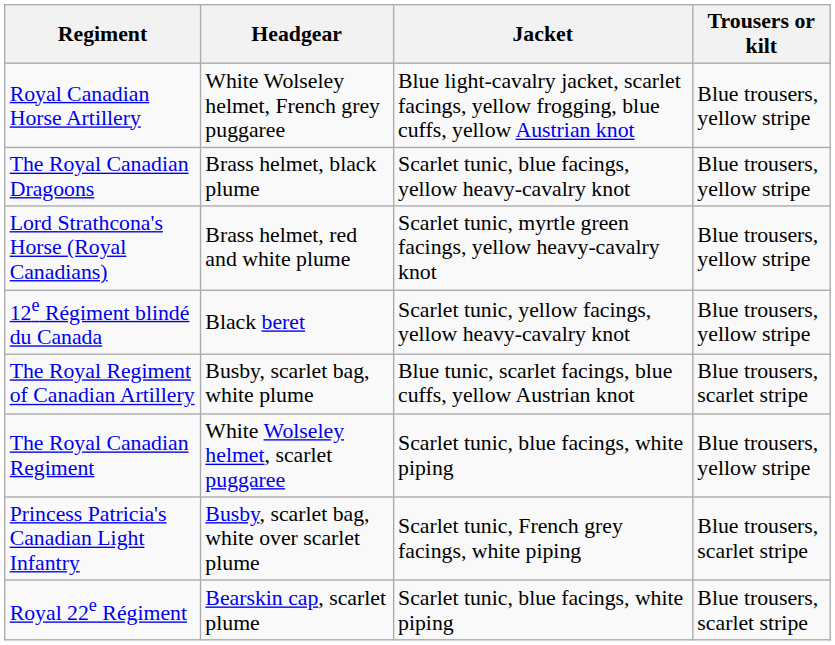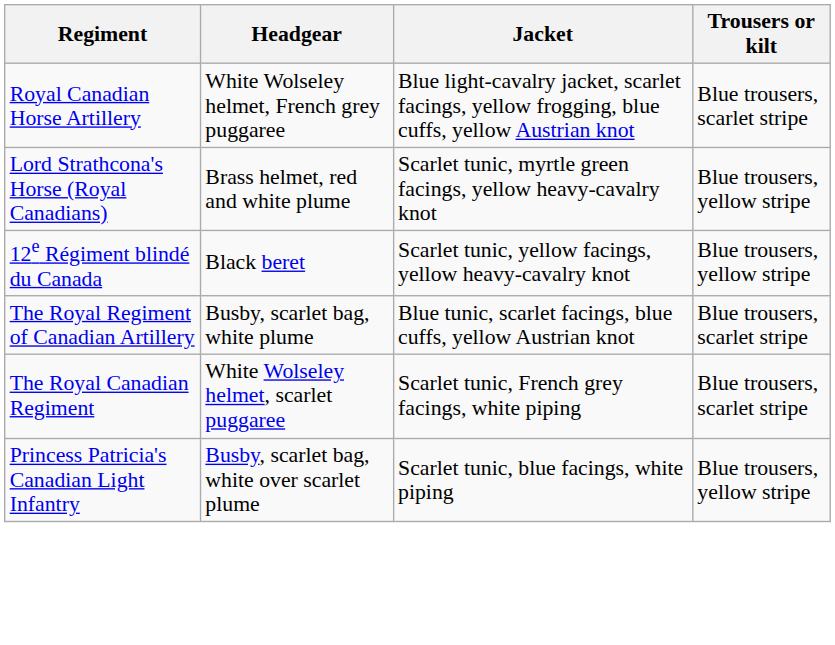Royal Canadian Horse Artillery | Trousers or kilt: Blue trousers, yellow stripe -> Blue trousers, scarlet stripe
- row: The Royal Canadian Dragoons | Brass helmet, black plume | Scarlet tunic, blue facings, yellow heavy-cavalry knot | Blue trousers, yellow stripe
The Royal Canadian Regiment | Jacket: Scarlet tunic, blue facings, white piping -> Scarlet tunic, French grey facings, white piping
The Royal Canadian Regiment | Trousers or kilt: Blue trousers, yellow stripe -> Blue trousers, scarlet stripe
Princess Patricia's Canadian Light Infantry | Jacket: Scarlet tunic, French grey facings, white piping -> Scarlet tunic, blue facings, white piping
Princess Patricia's Canadian Light Infantry | Trousers or kilt: Blue trousers, scarlet stripe -> Blue trousers, yellow stripe
- row: Royal 22e Régiment | Bearskin cap, scarlet plume | Scarlet tunic, blue facings, white piping | Blue trousers, scarlet stripe
